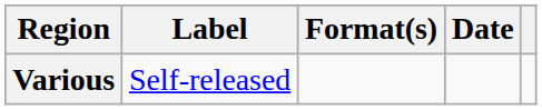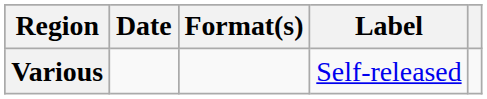columns swapped: Date <-> Label
